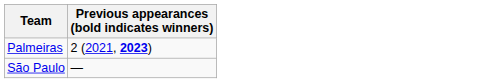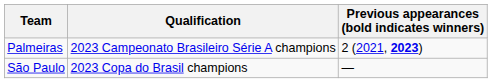+ column: Qualification | 2023 Campeonato Brasileiro Série A champions | 2023 Copa do Brasil champions
